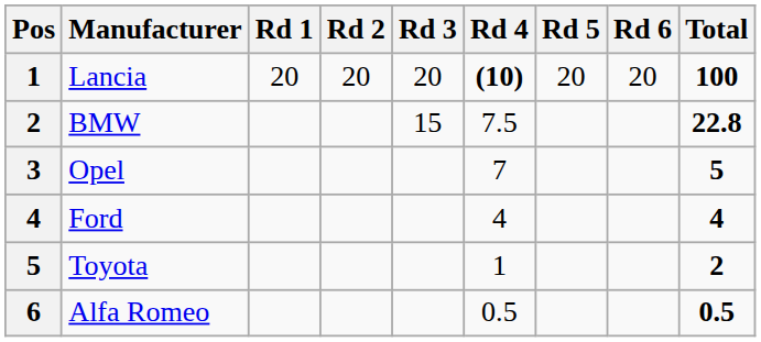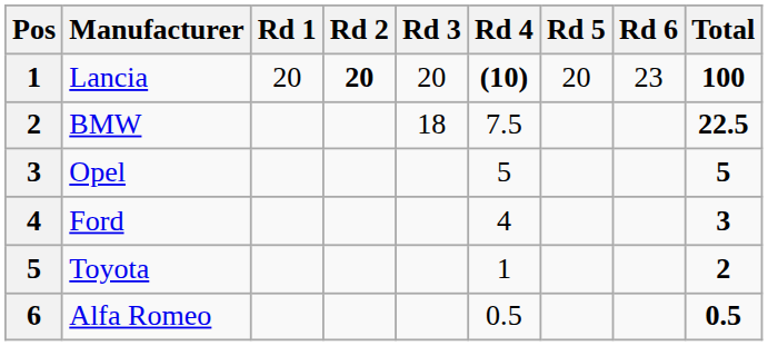Lancia | Rd 2: normal -> bold
Lancia | Rd 6: 20 -> 23
BMW | Rd 3: 15 -> 18
BMW | Total: 22.8 -> 22.5
Opel | Rd 4: 7 -> 5
Ford | Total: 4 -> 3
